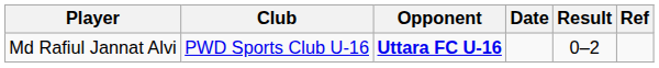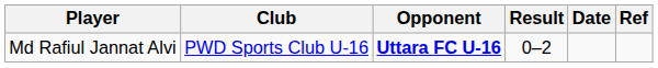columns swapped: Result <-> Date
